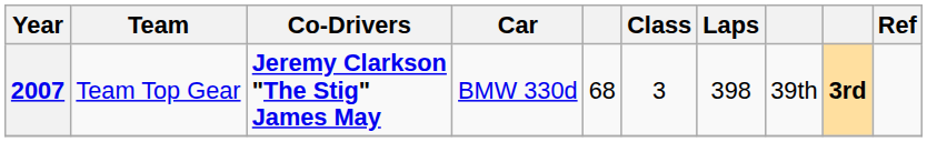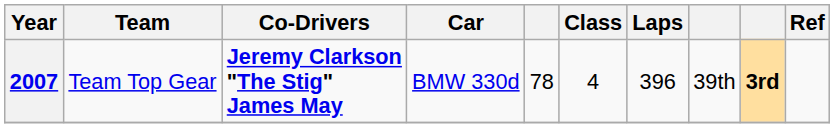2007 | column 5: 68 -> 78
2007 | Class: 3 -> 4
2007 | Laps: 398 -> 396
